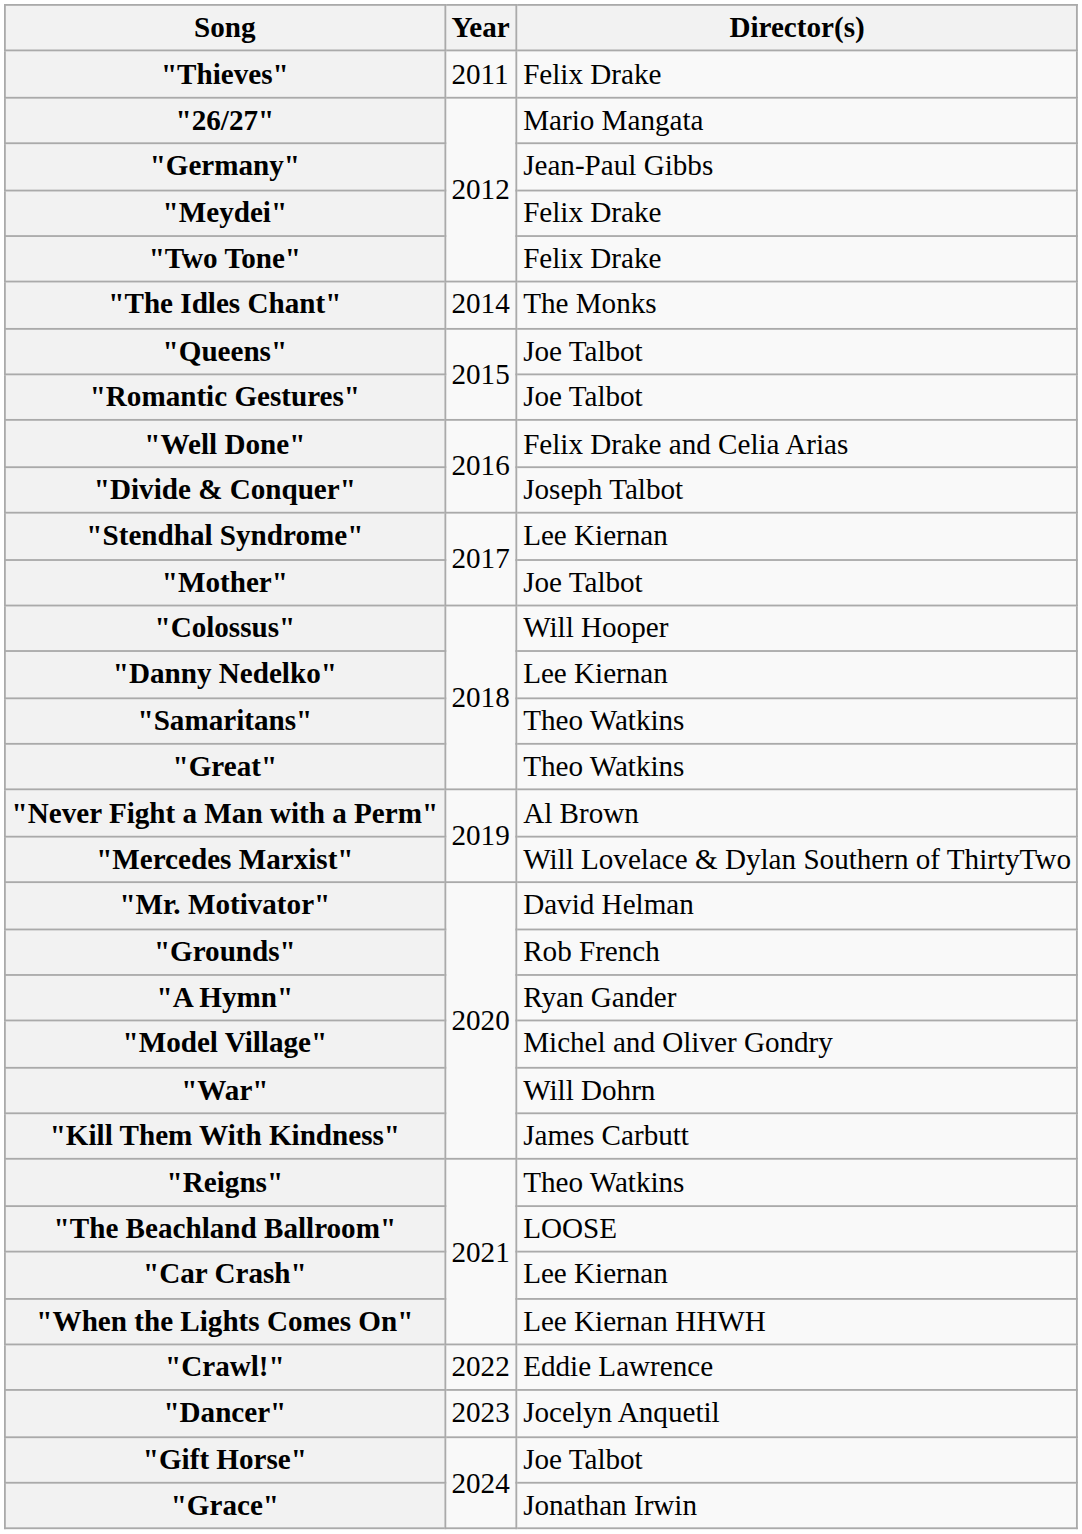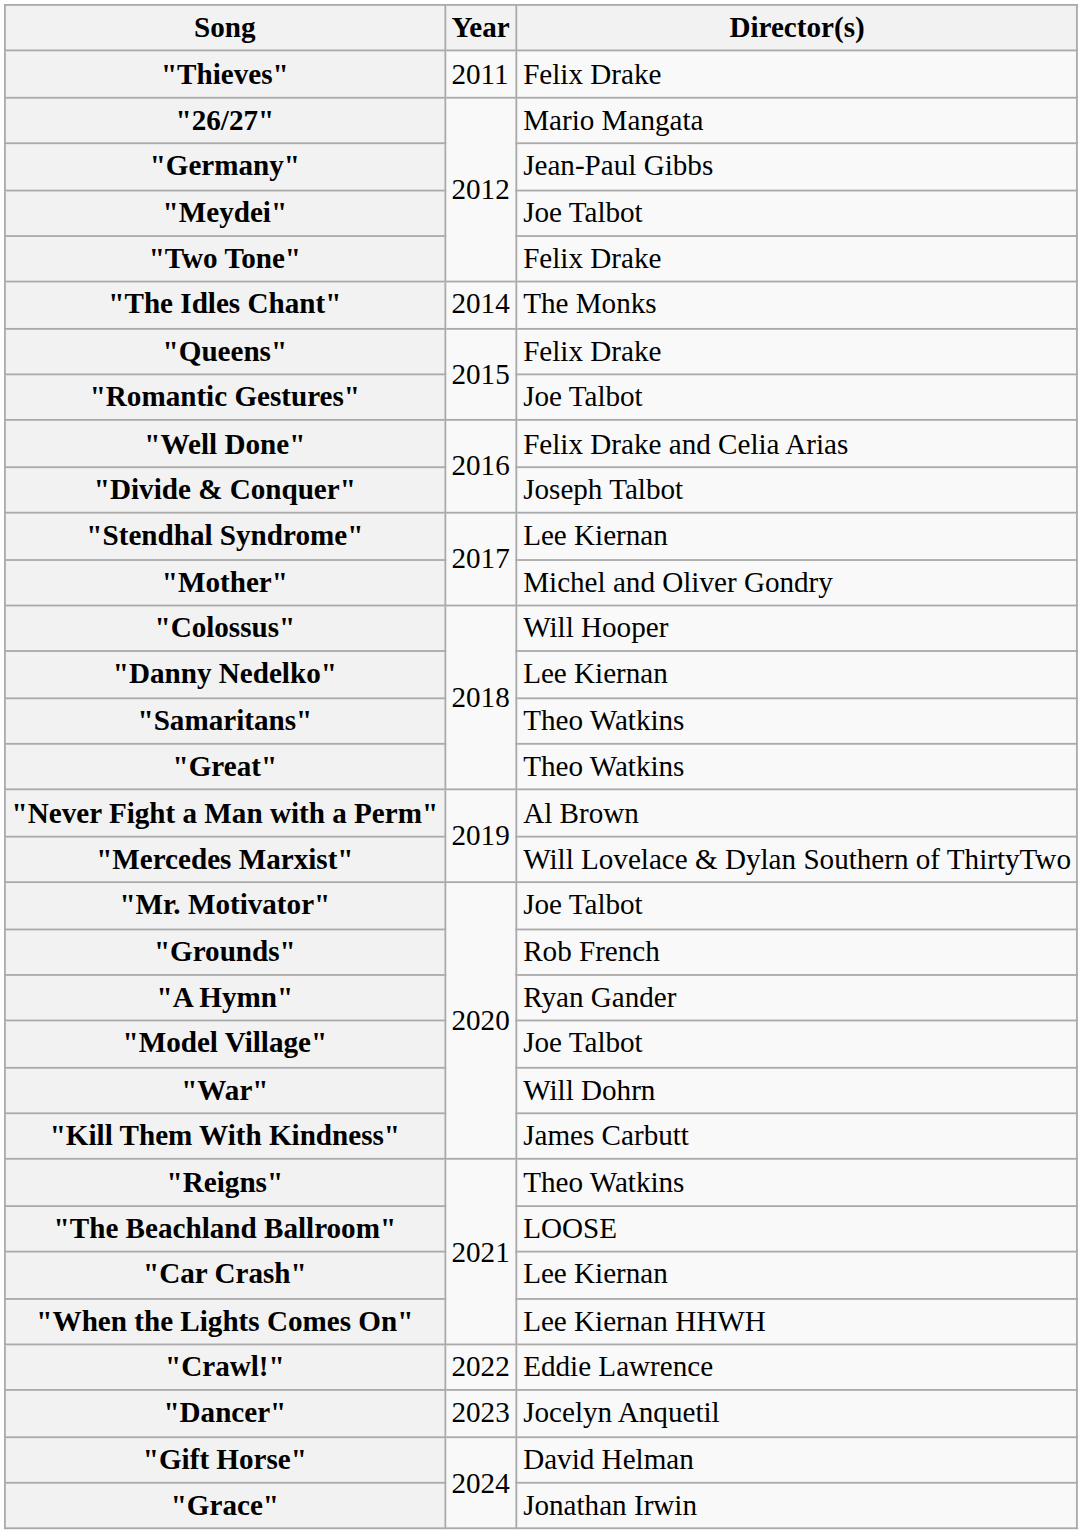"Meydei" | Director(s): Felix Drake -> Joe Talbot
"Queens" | Director(s): Joe Talbot -> Felix Drake
"Mother" | Director(s): Joe Talbot -> Michel and Oliver Gondry
"Mr. Motivator" | Director(s): David Helman -> Joe Talbot
"Model Village" | Director(s): Michel and Oliver Gondry -> Joe Talbot
"Gift Horse" | Director(s): Joe Talbot -> David Helman
